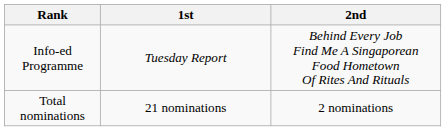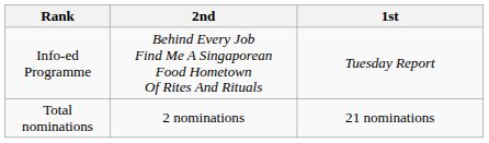columns swapped: 1st <-> 2nd
